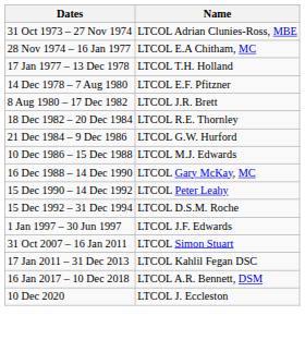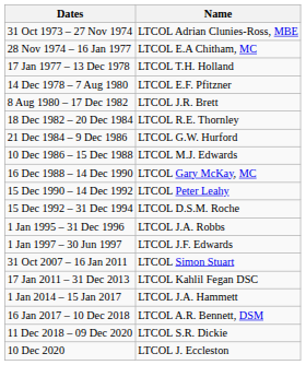+ row: 1 Jan 1995 – 31 Dec 1996 | LTCOL J.A. Robbs
+ row: 1 Jan 2014 – 15 Jan 2017 | LTCOL J.A. Hammett
+ row: 11 Dec 2018 – 09 Dec 2020 | LTCOL S.R. Dickie
